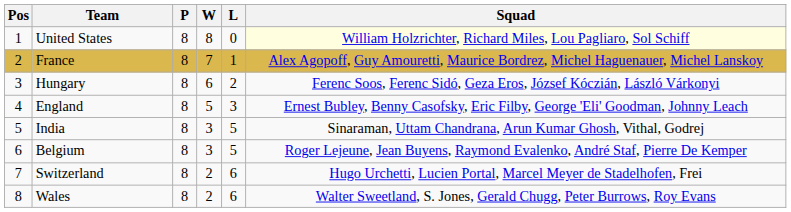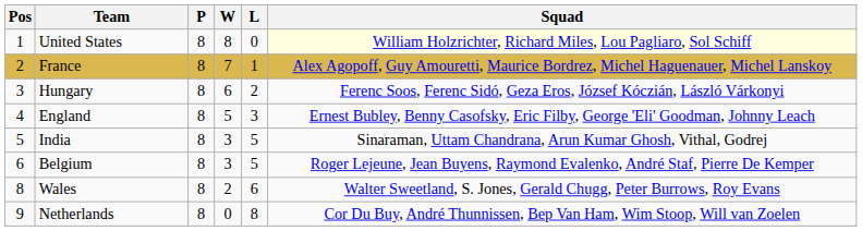- row: 7 | Switzerland | 8 | 2 | 6 | Hugo Urchetti, Lucien Portal, Marcel Meyer de Stadelhofen, Frei
+ row: 9 | Netherlands | 8 | 0 | 8 | Cor Du Buy, André Thunnissen, Bep Van Ham, Wim Stoop, Will van Zoelen
